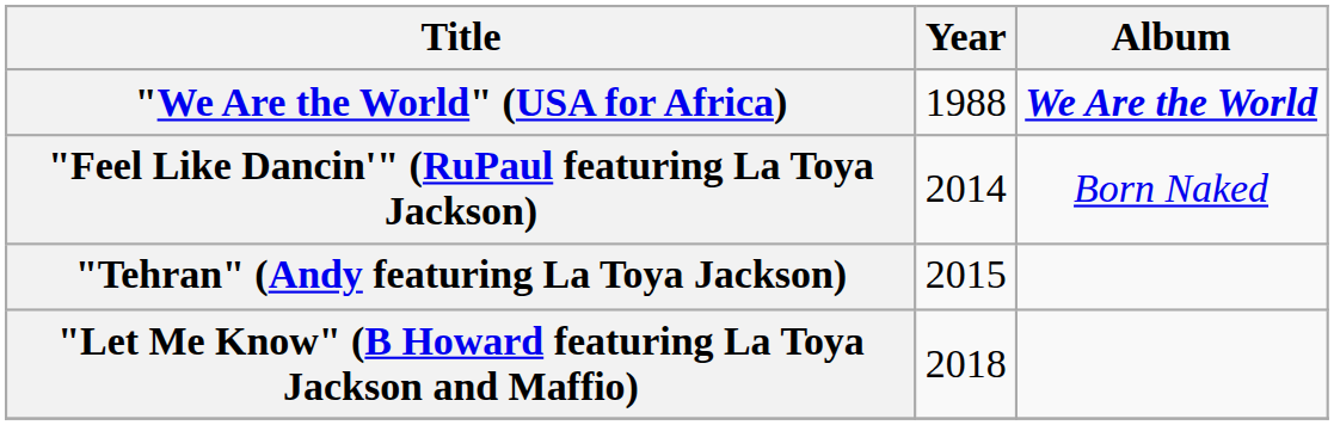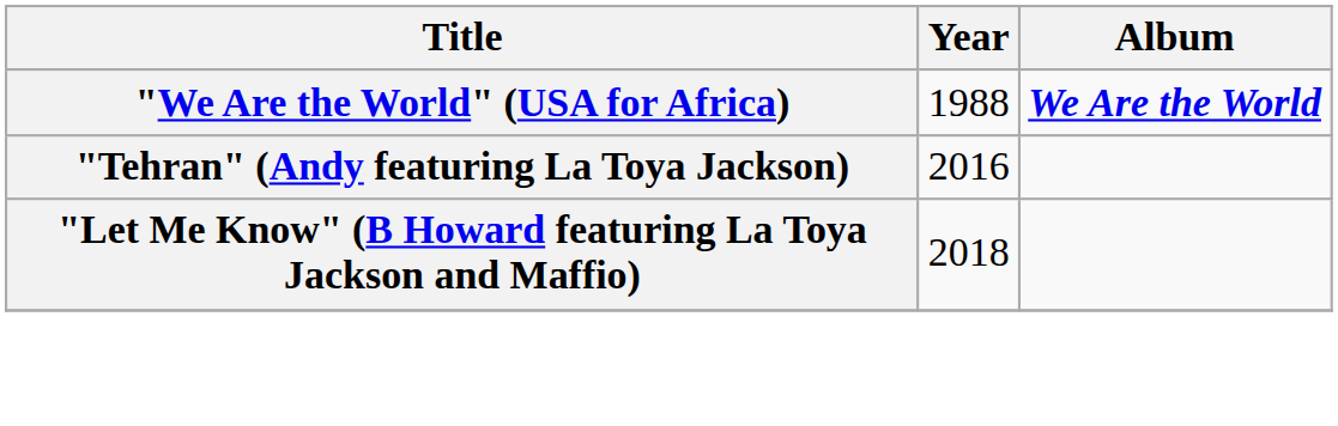- row: "Feel Like Dancin'" (RuPaul featuring La Toya Jackson) | 2014 | Born Naked
"Tehran" (Andy featuring La Toya Jackson) | Year: 2015 -> 2016
